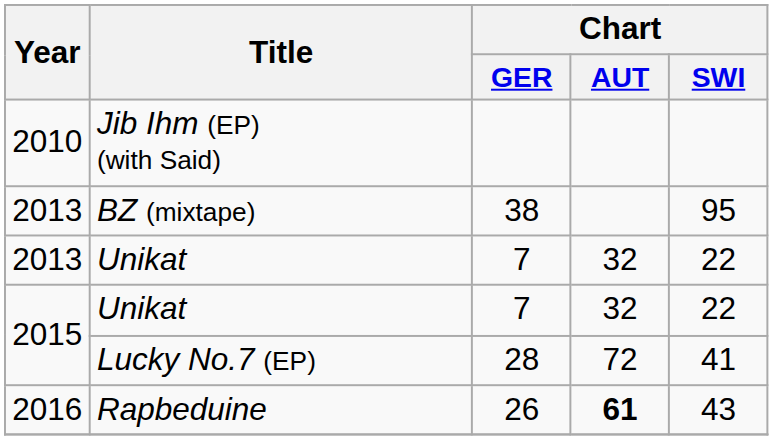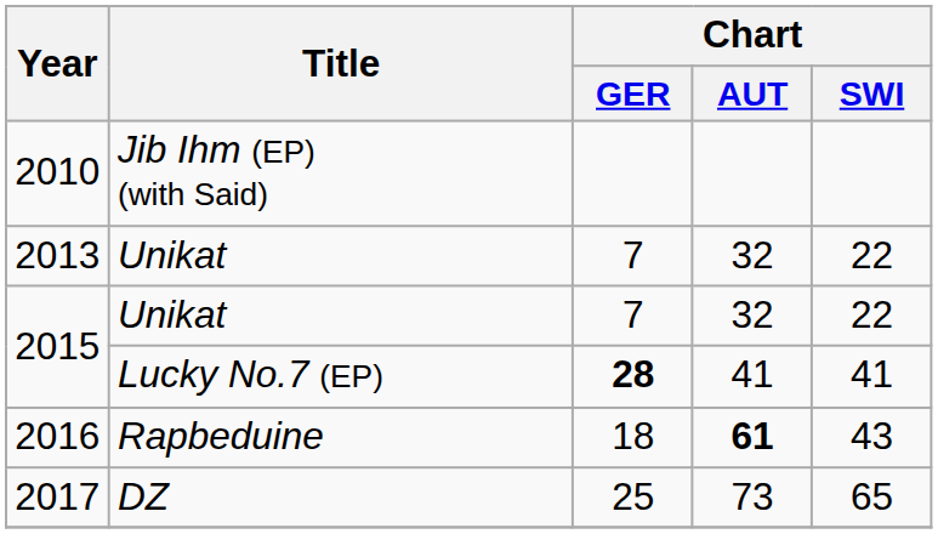- row: 2013 | BZ (mixtape) | 38 | 95
Lucky No.7 (EP) | Chart / GER: normal -> bold
Lucky No.7 (EP) | Chart / AUT: 72 -> 41
Rapbeduine | Chart / GER: 26 -> 18
+ row: 2017 | DZ | 25 | 73 | 65
